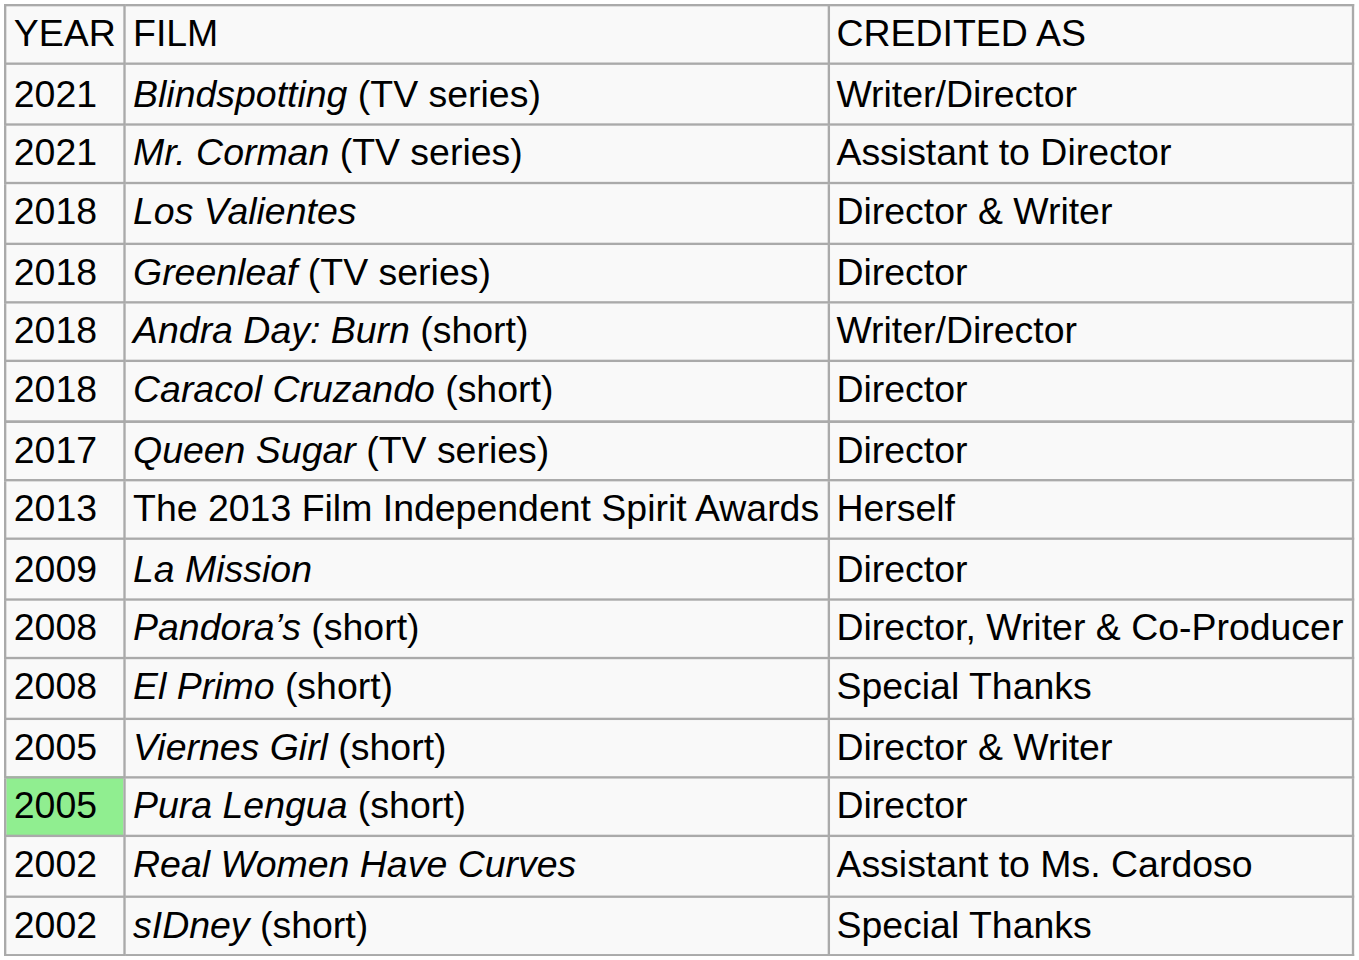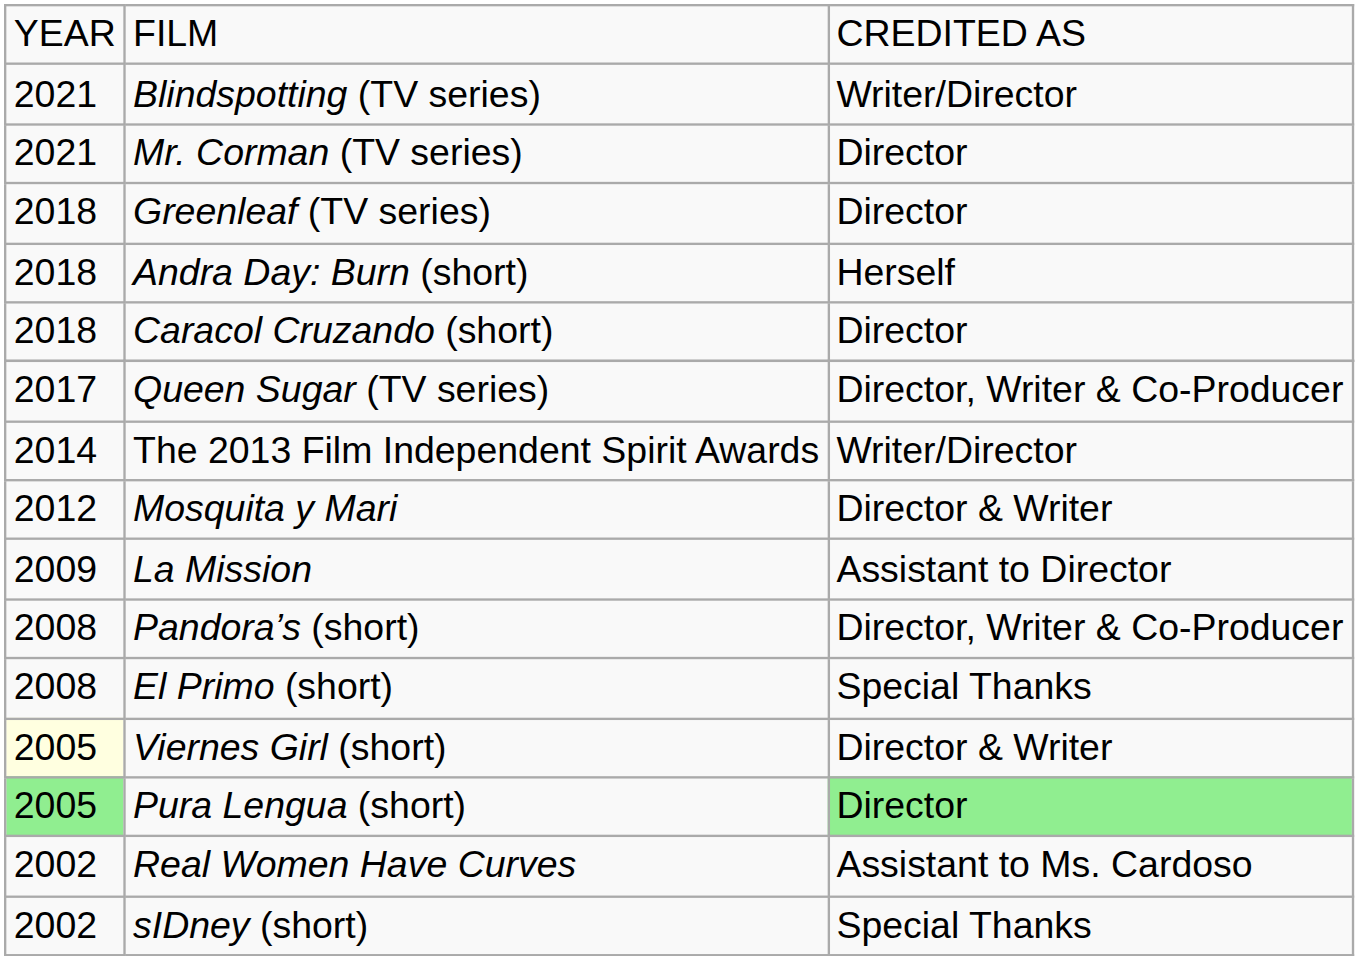Mr. Corman (TV series) | column 3: Assistant to Director -> Director
- row: 2018 | Los Valientes | Director & Writer
Andra Day: Burn (short) | column 3: Writer/Director -> Herself
Queen Sugar (TV series) | column 3: Director -> Director, Writer & Co-Producer
The 2013 Film Independent Spirit Awards | column 1: 2013 -> 2014
The 2013 Film Independent Spirit Awards | column 3: Herself -> Writer/Director
+ row: 2012 | Mosquita y Mari | Director & Writer
La Mission | column 3: Director -> Assistant to Director
Viernes Girl (short) | column 1: no background -> lightyellow background
Pura Lengua (short) | column 3: no background -> lightgreen background
